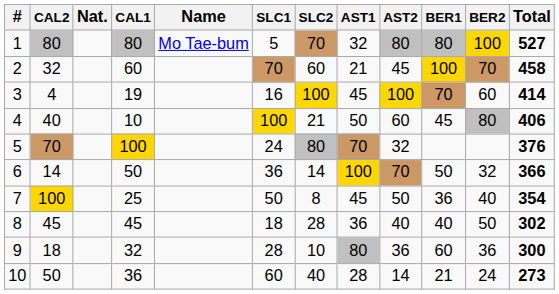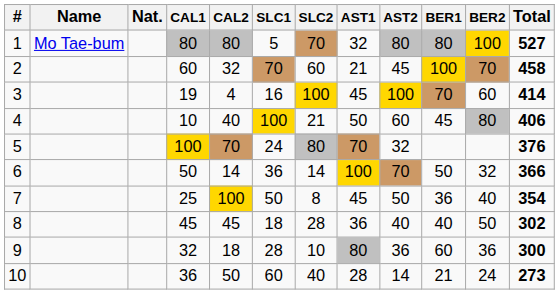columns swapped: Name <-> CAL2
